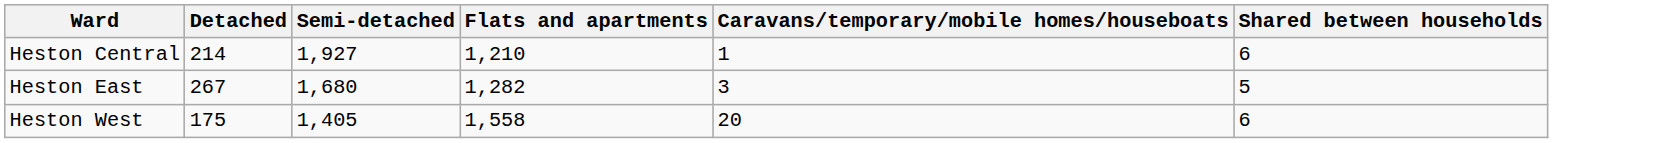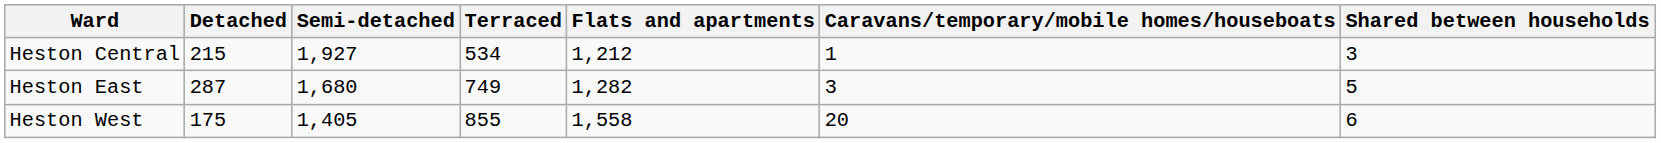+ column: Terraced | 534 | 749 | 855
Heston Central | Detached: 214 -> 215
Heston Central | Flats and apartments: 1,210 -> 1,212
Heston Central | Shared between households: 6 -> 3
Heston East | Detached: 267 -> 287
